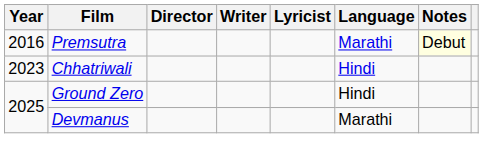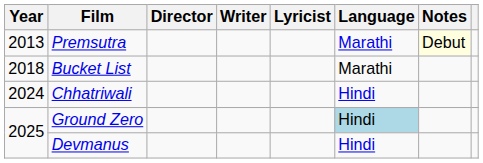Premsutra | Year: 2016 -> 2013
+ row: 2018 | Bucket List | Marathi
Chhatriwali | Year: 2023 -> 2024
Ground Zero | Language: no background -> lightblue background
Devmanus | Language: Marathi -> Hindi
